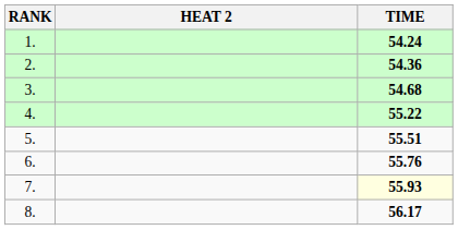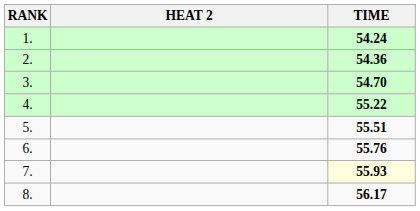3. | TIME: 54.68 -> 54.70
